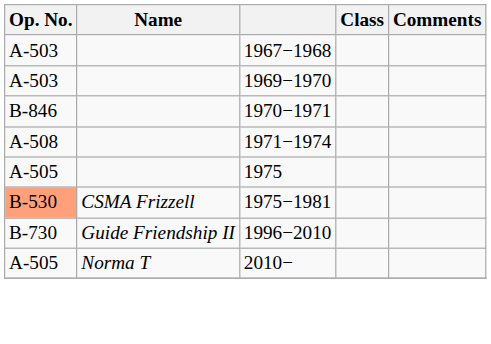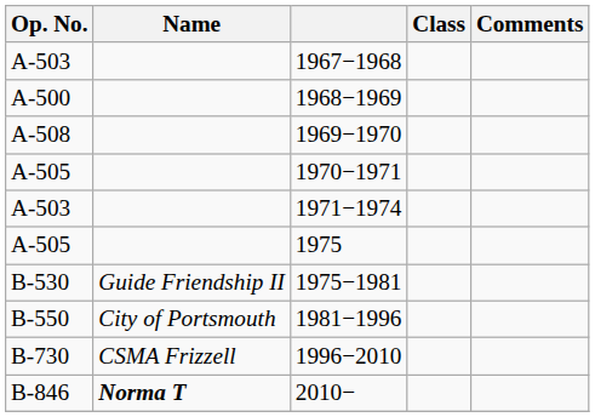+ row: A-500 | 1968−1969
1969−1970 | Op. No.: A-503 -> A-508
1970−1971 | Op. No.: B-846 -> A-505
1971−1974 | Op. No.: A-508 -> A-503
1975−1981 | Op. No.: lightsalmon background -> no background
1975−1981 | Name: CSMA Frizzell -> Guide Friendship II
+ row: B-550 | City of Portsmouth | 1981−1996
1996−2010 | Name: Guide Friendship II -> CSMA Frizzell
2010− | Op. No.: A-505 -> B-846
2010− | Name: normal -> bold
